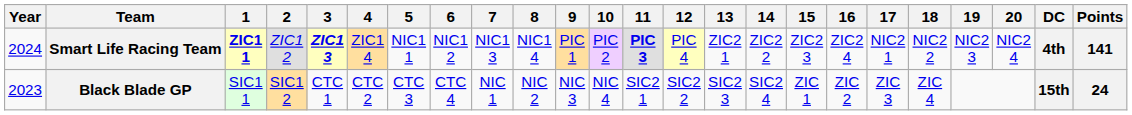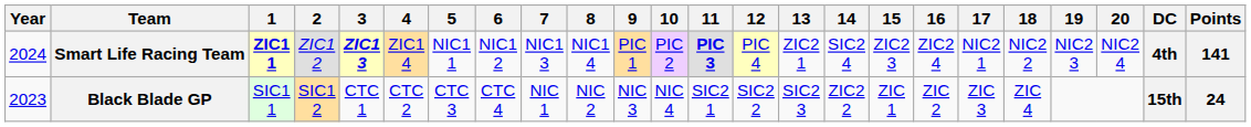Smart Life Racing Team | 14: ZIC2 2 -> SIC2 4
Black Blade GP | 14: SIC2 4 -> ZIC2 2
